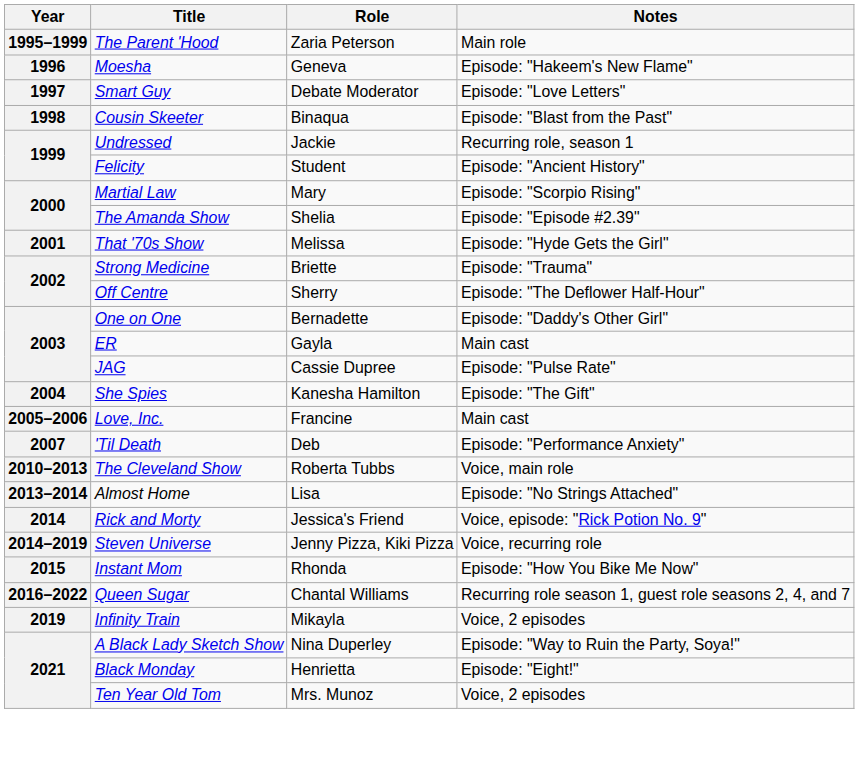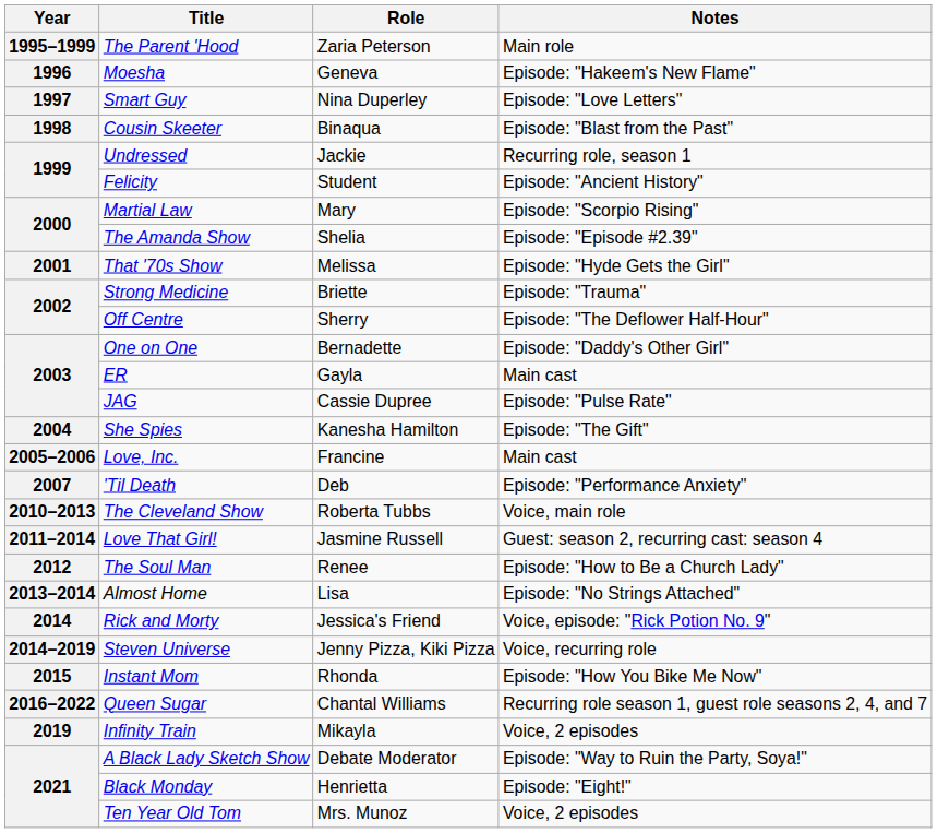Smart Guy | Role: Debate Moderator -> Nina Duperley
+ row: 2011–2014 | Love That Girl! | Jasmine Russell | Guest: season 2, recurring cast: season 4
+ row: 2012 | The Soul Man | Renee | Episode: "How to Be a Church Lady"
A Black Lady Sketch Show | Role: Nina Duperley -> Debate Moderator
